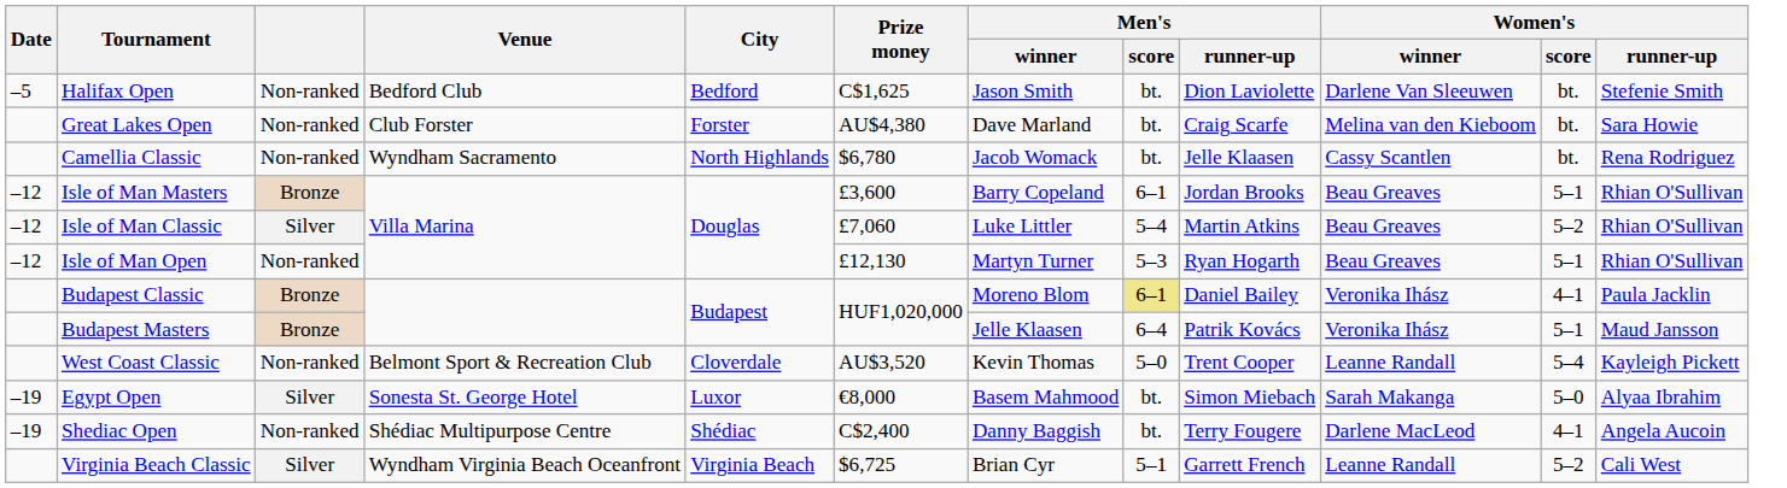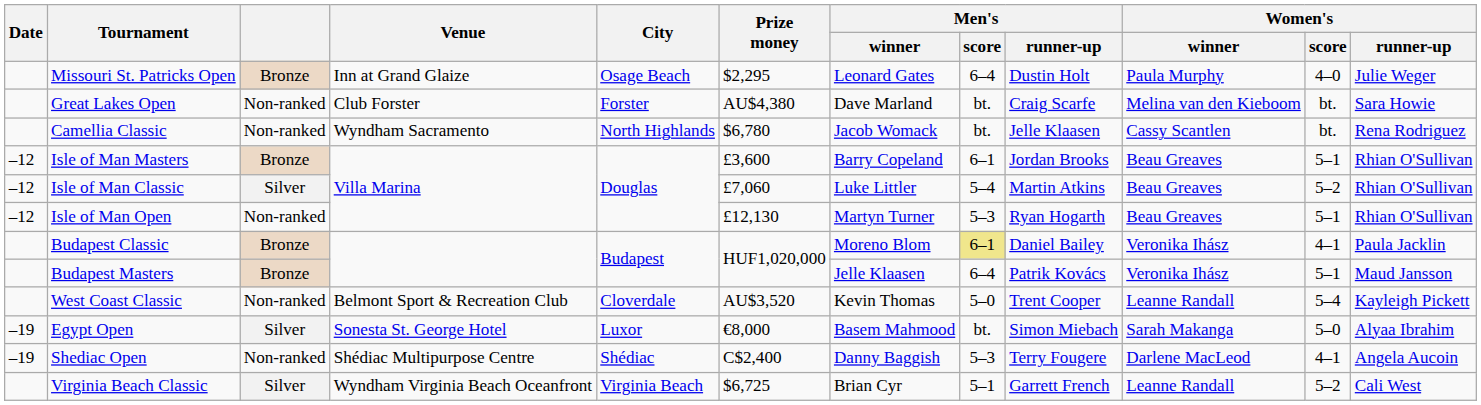+ row: Missouri St. Patricks Open | Bronze | Inn at Grand Glaize | Osage Beach | $2,295 | Leonard Gates | 6–4 | Dustin Holt | Paula Murphy | 4–0 | Julie Weger
- row: –5 | Halifax Open | Non-ranked | Bedford Club | Bedford | C$1,625 | Jason Smith | bt. | Dion Laviolette | Darlene Van Sleeuwen | bt. | Stefenie Smith
Shediac Open | Men's / score: bt. -> 5–3
